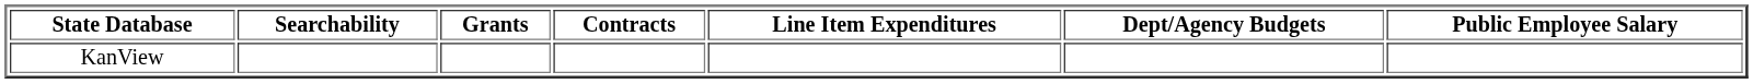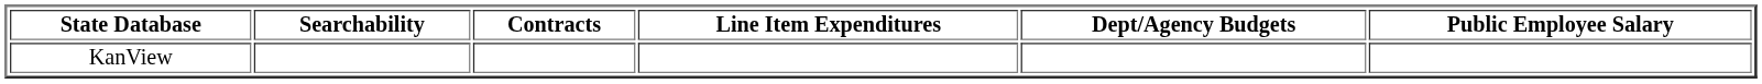- column: Grants
